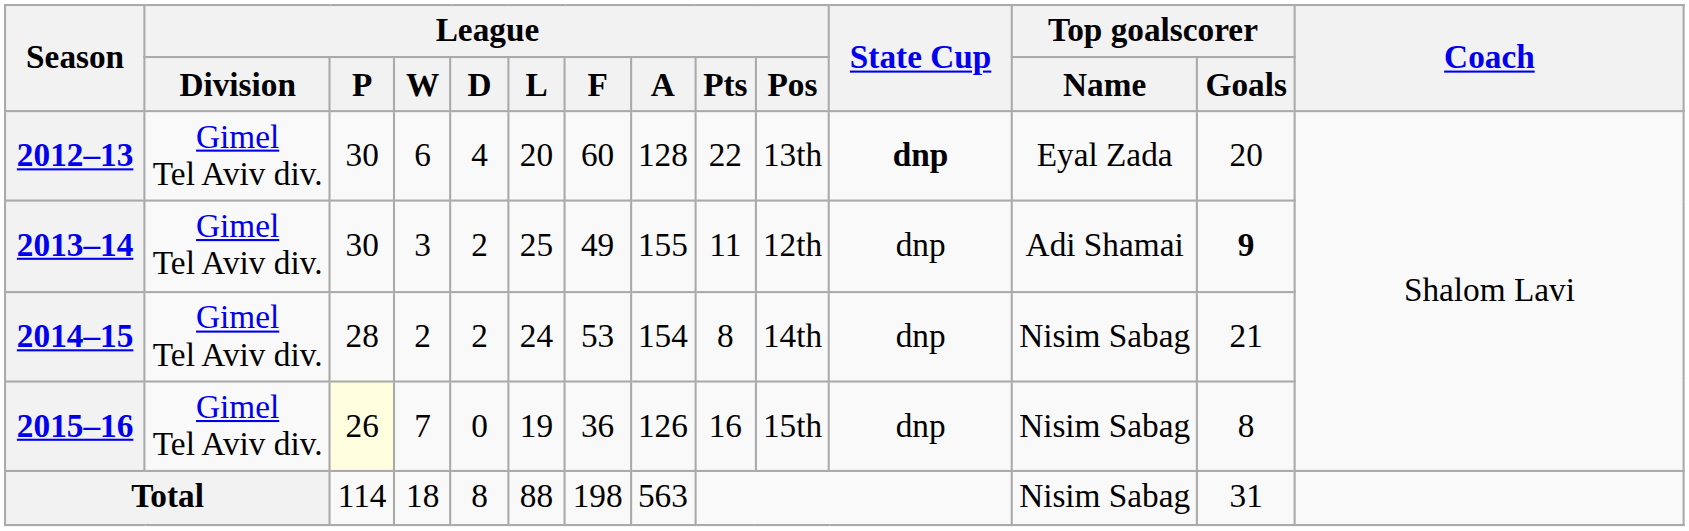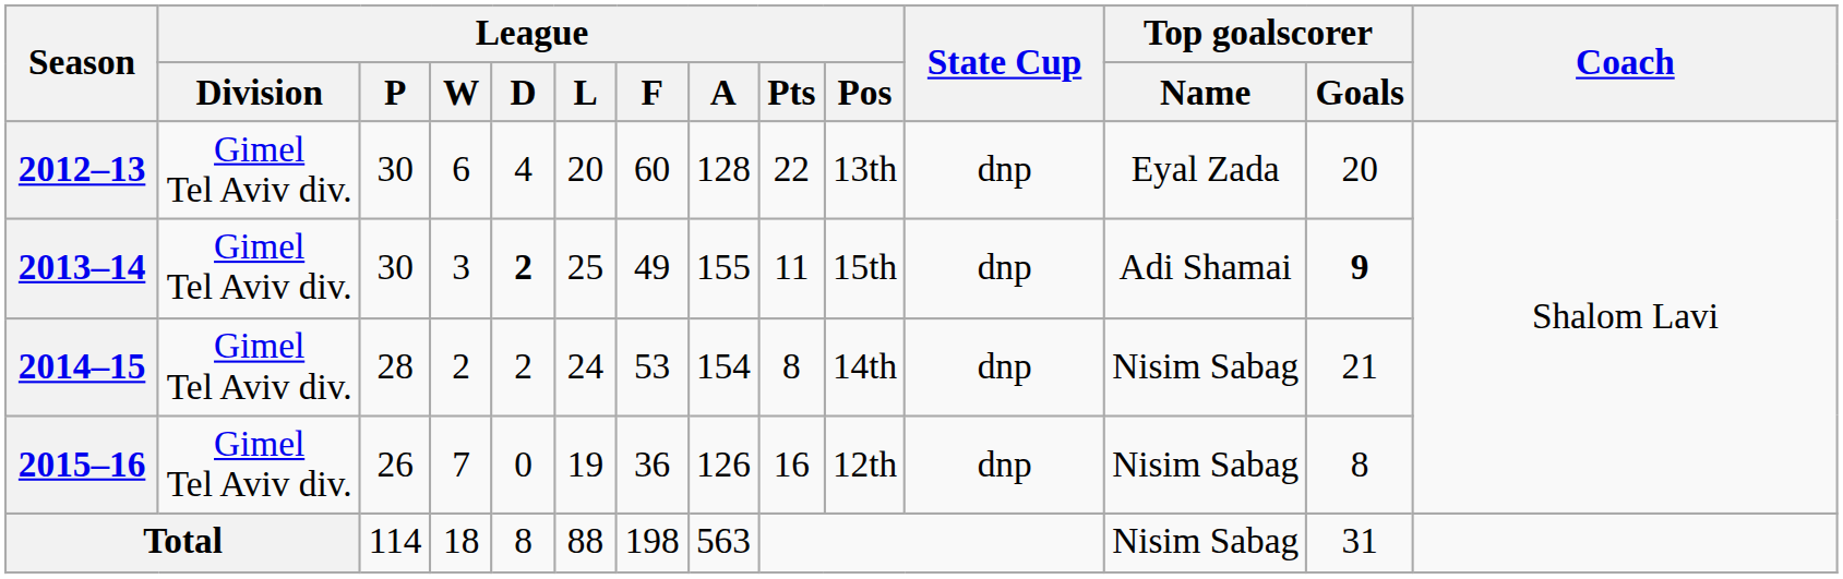2012–13 | State Cup: bold -> normal
2013–14 | League / D: normal -> bold
2013–14 | League / Pos: 12th -> 15th
2015–16 | League / P: lightyellow background -> no background
2015–16 | League / Pos: 15th -> 12th
